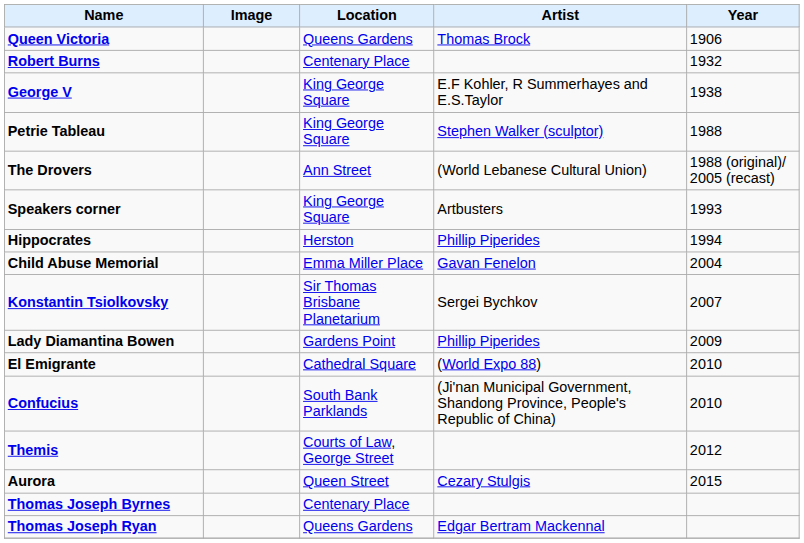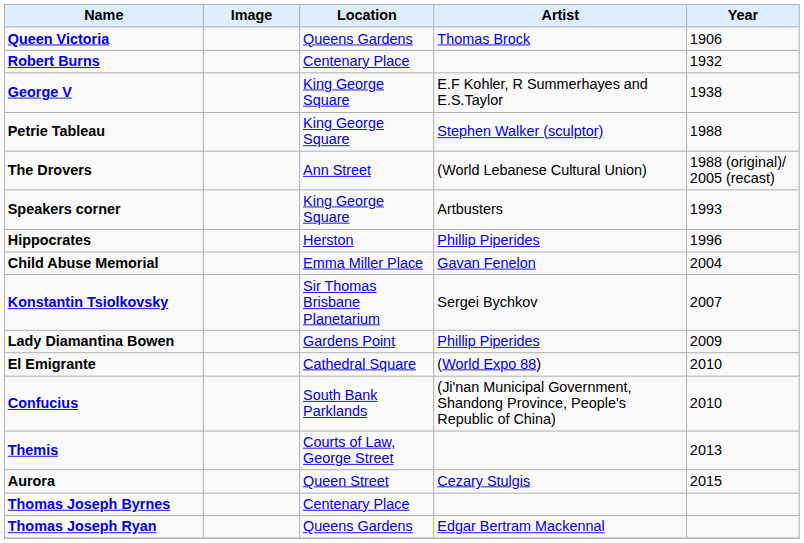Hippocrates | Year: 1994 -> 1996
Themis | Year: 2012 -> 2013
